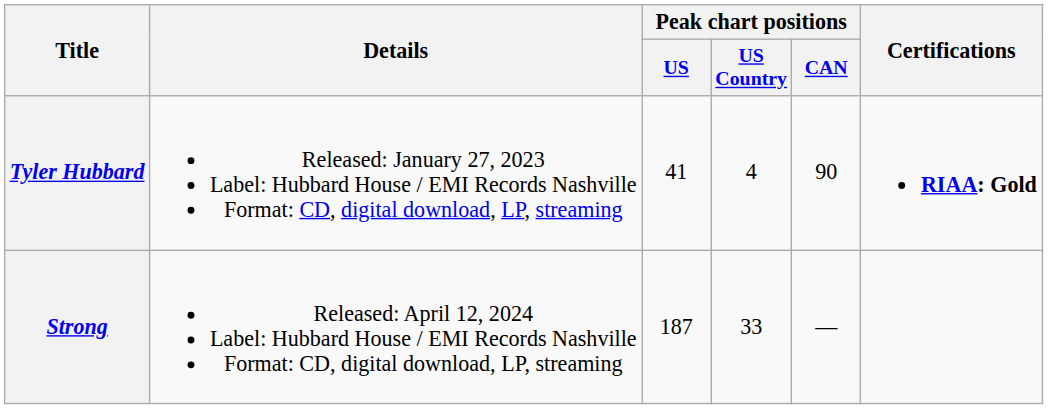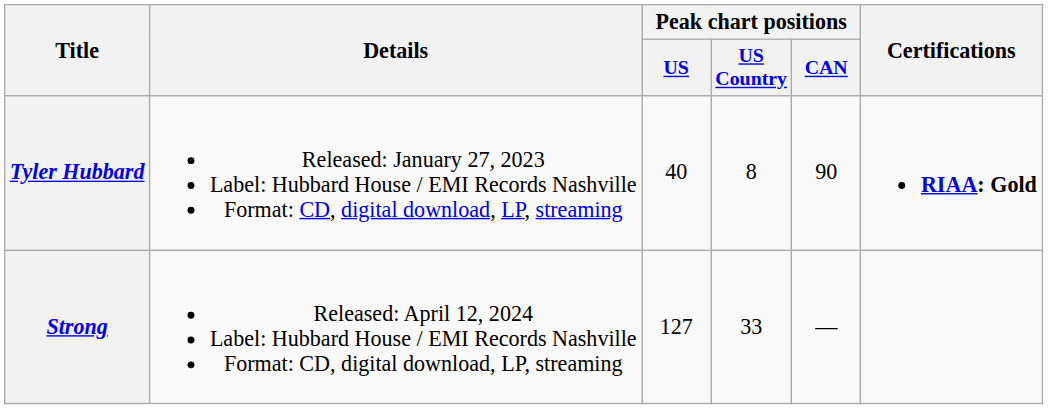Tyler Hubbard | Peak chart positions / US: 41 -> 40
Tyler Hubbard | Peak chart positions / US Country: 4 -> 8
Strong | Peak chart positions / US: 187 -> 127
